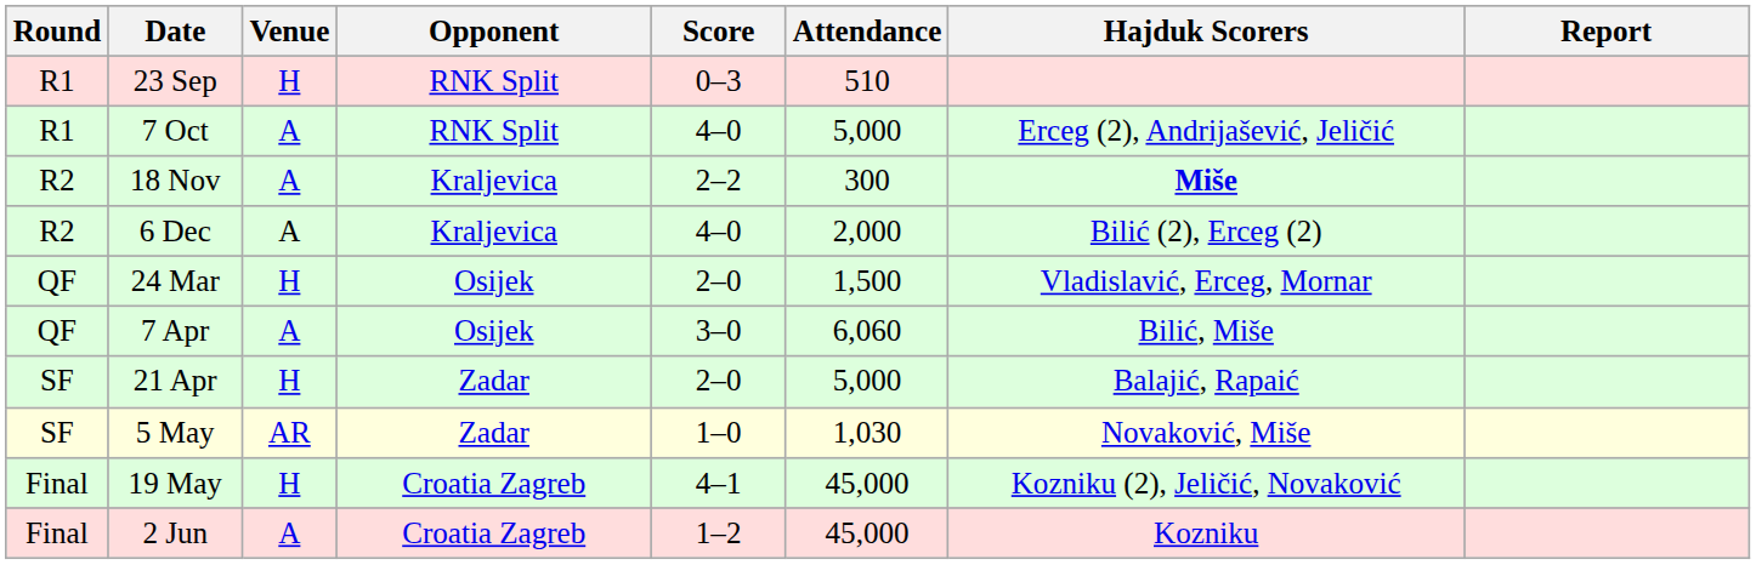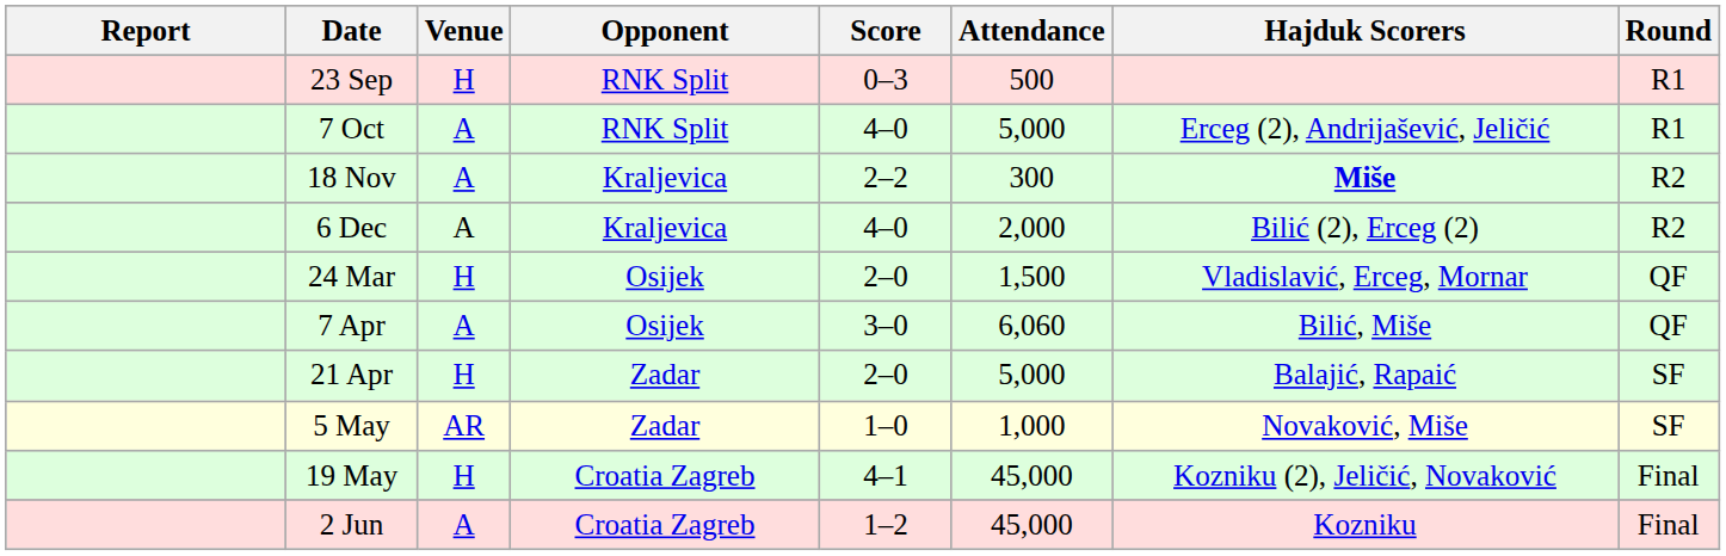columns swapped: Round <-> Report
23 Sep | Attendance: 510 -> 500
5 May | Attendance: 1,030 -> 1,000
